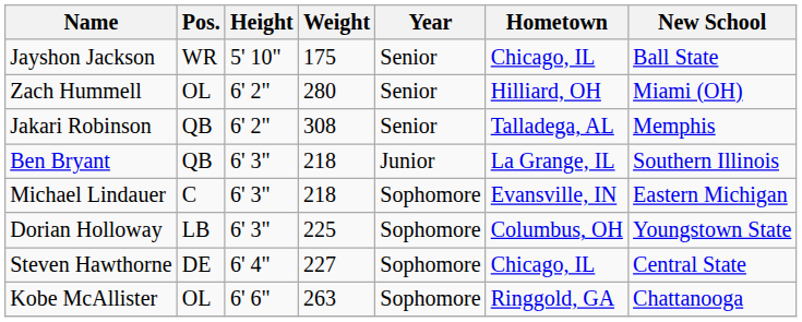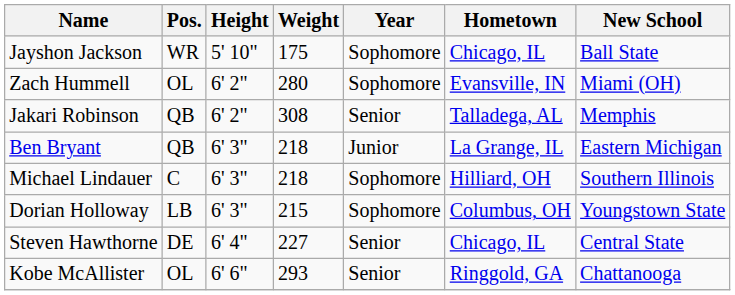Jayshon Jackson | Year: Senior -> Sophomore
Zach Hummell | Year: Senior -> Sophomore
Zach Hummell | Hometown: Hilliard, OH -> Evansville, IN
Ben Bryant | New School: Southern Illinois -> Eastern Michigan
Michael Lindauer | Hometown: Evansville, IN -> Hilliard, OH
Michael Lindauer | New School: Eastern Michigan -> Southern Illinois
Dorian Holloway | Weight: 225 -> 215
Steven Hawthorne | Year: Sophomore -> Senior
Kobe McAllister | Weight: 263 -> 293
Kobe McAllister | Year: Sophomore -> Senior
